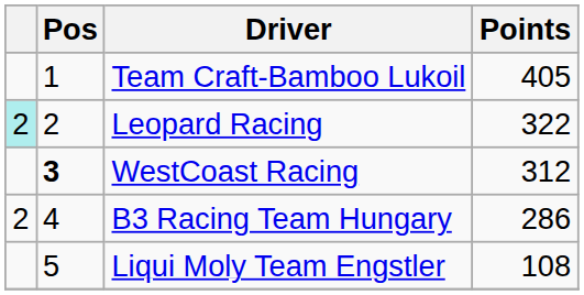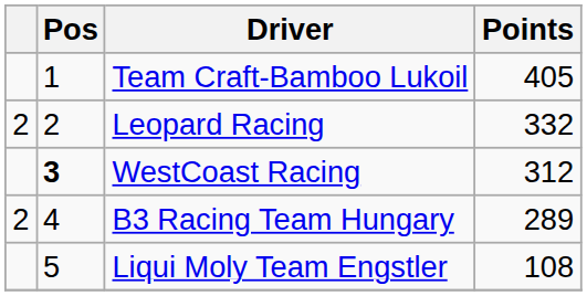Leopard Racing | column 1: paleturquoise background -> no background
Leopard Racing | Points: 322 -> 332
B3 Racing Team Hungary | Points: 286 -> 289
